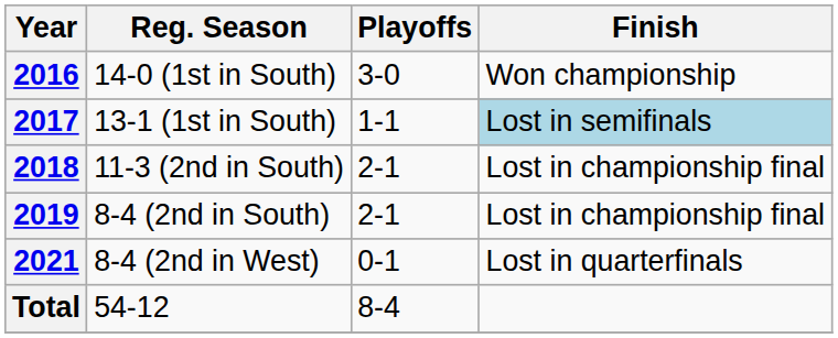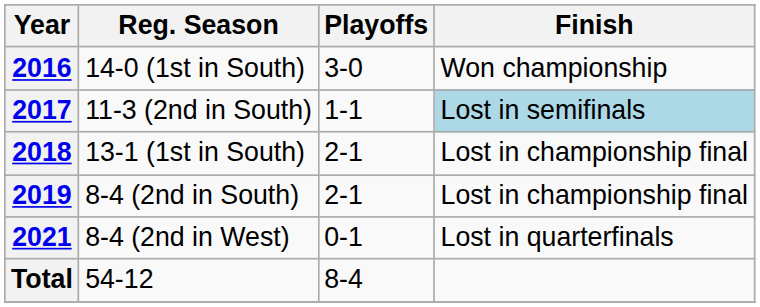2017 | Reg. Season: 13-1 (1st in South) -> 11-3 (2nd in South)
2018 | Reg. Season: 11-3 (2nd in South) -> 13-1 (1st in South)
